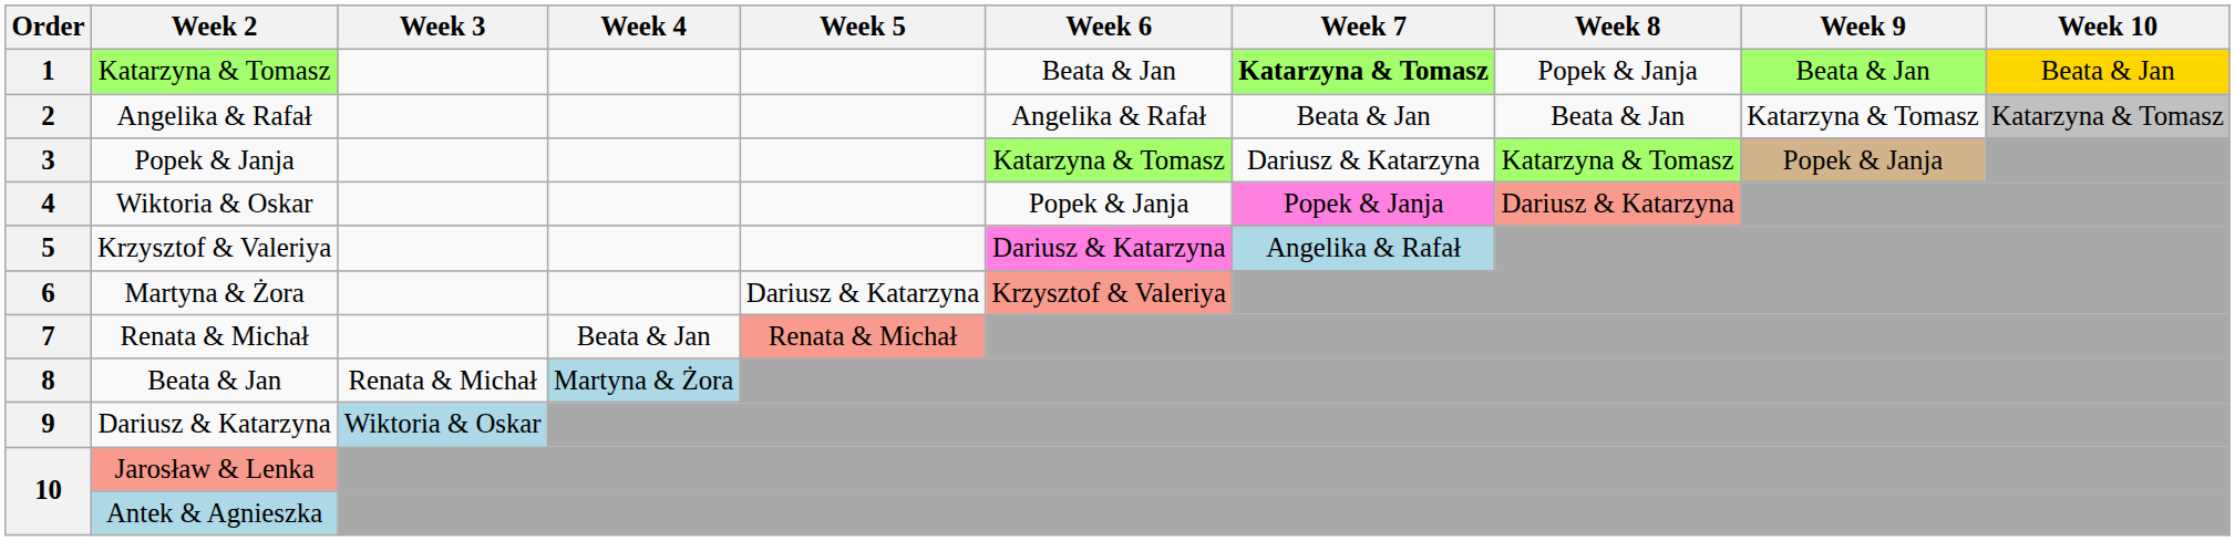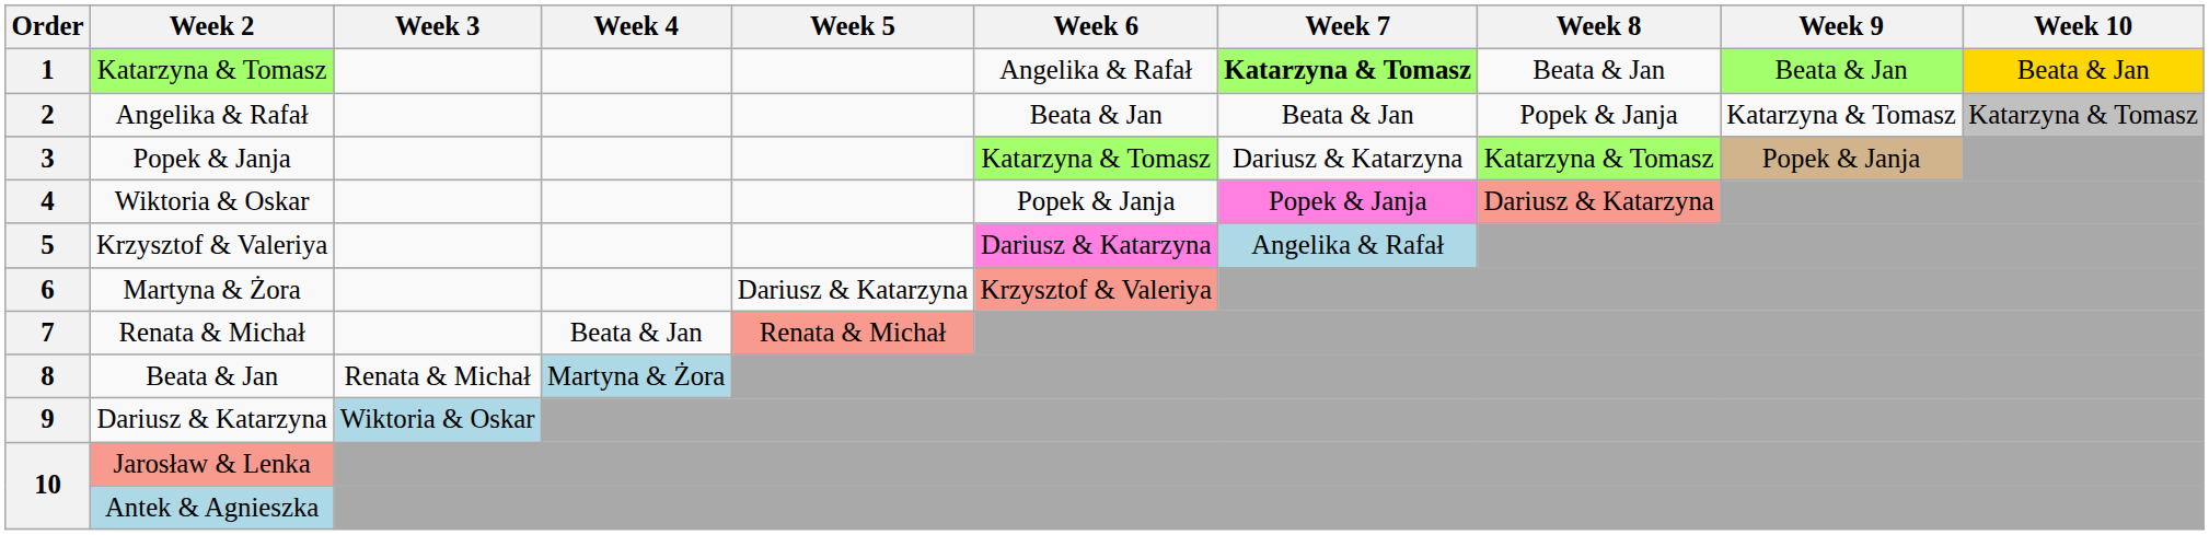1 | Week 6: Beata & Jan -> Angelika & Rafał
1 | Week 8: Popek & Janja -> Beata & Jan
2 | Week 6: Angelika & Rafał -> Beata & Jan
2 | Week 8: Beata & Jan -> Popek & Janja
